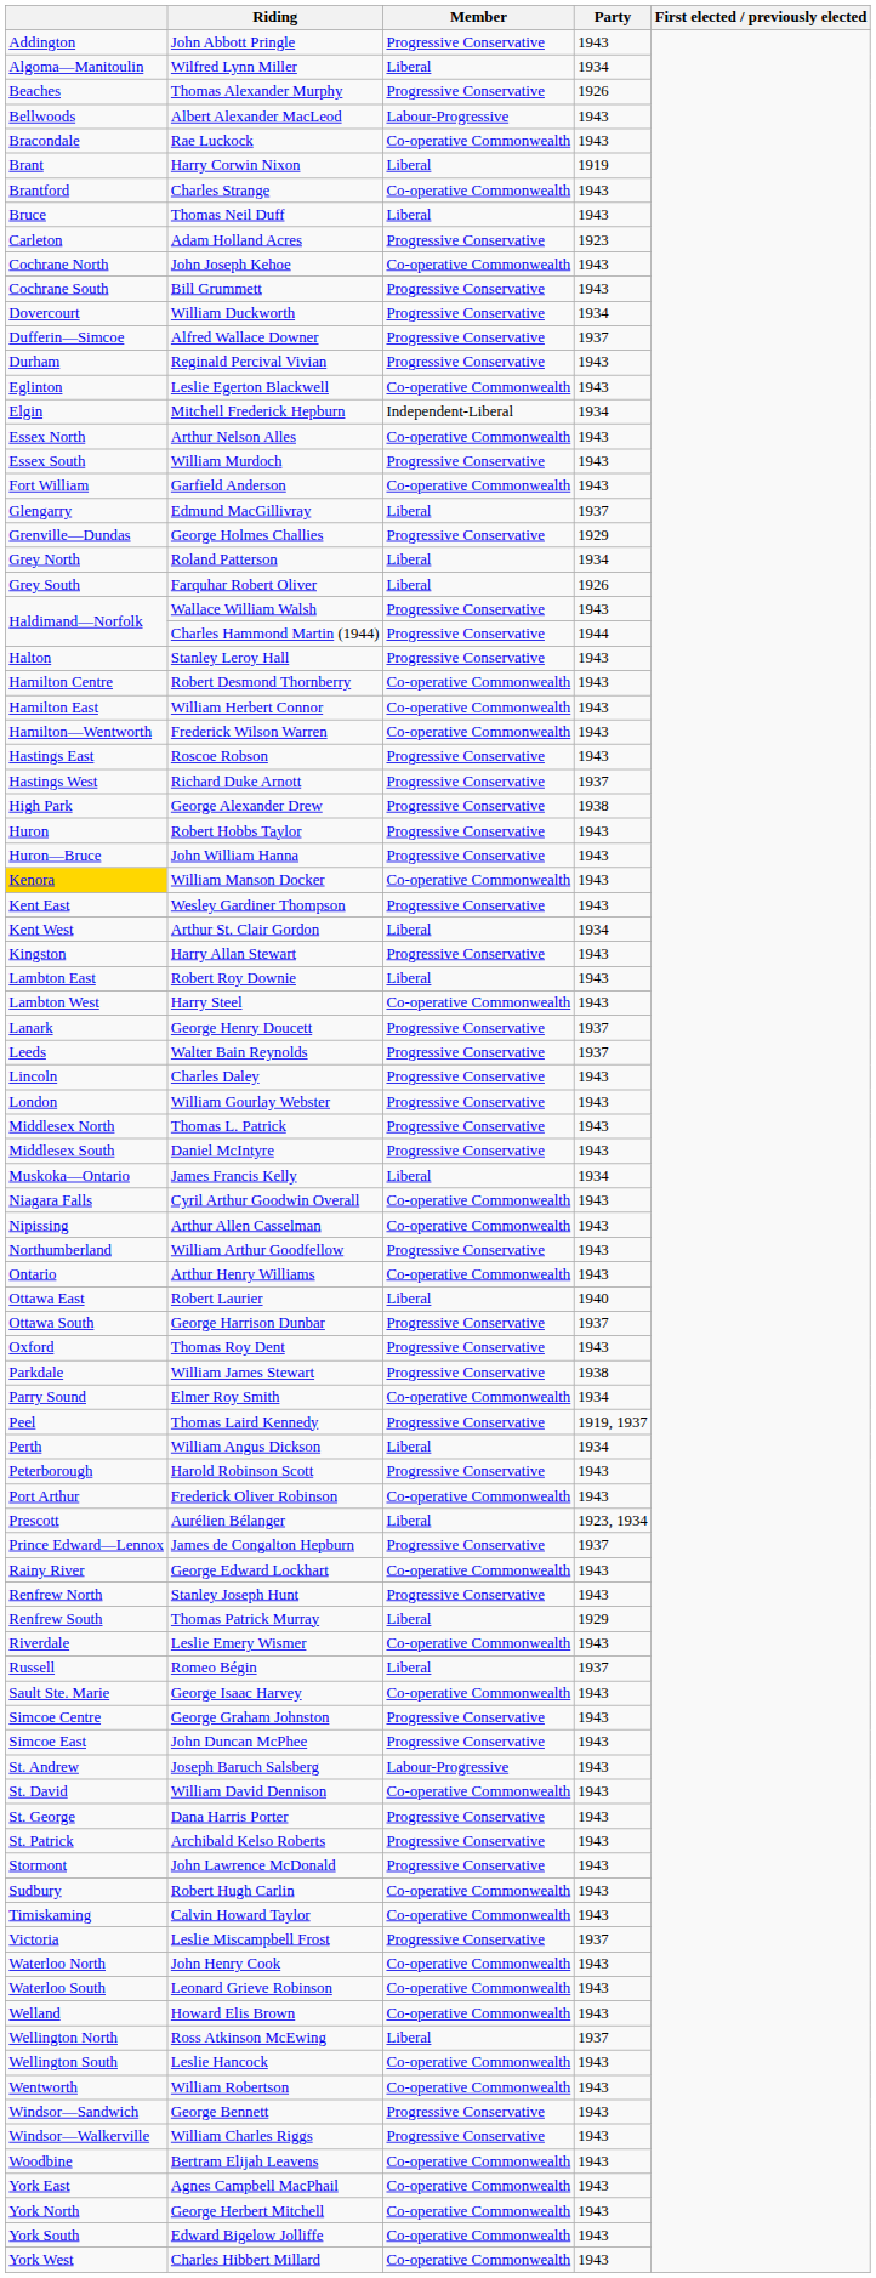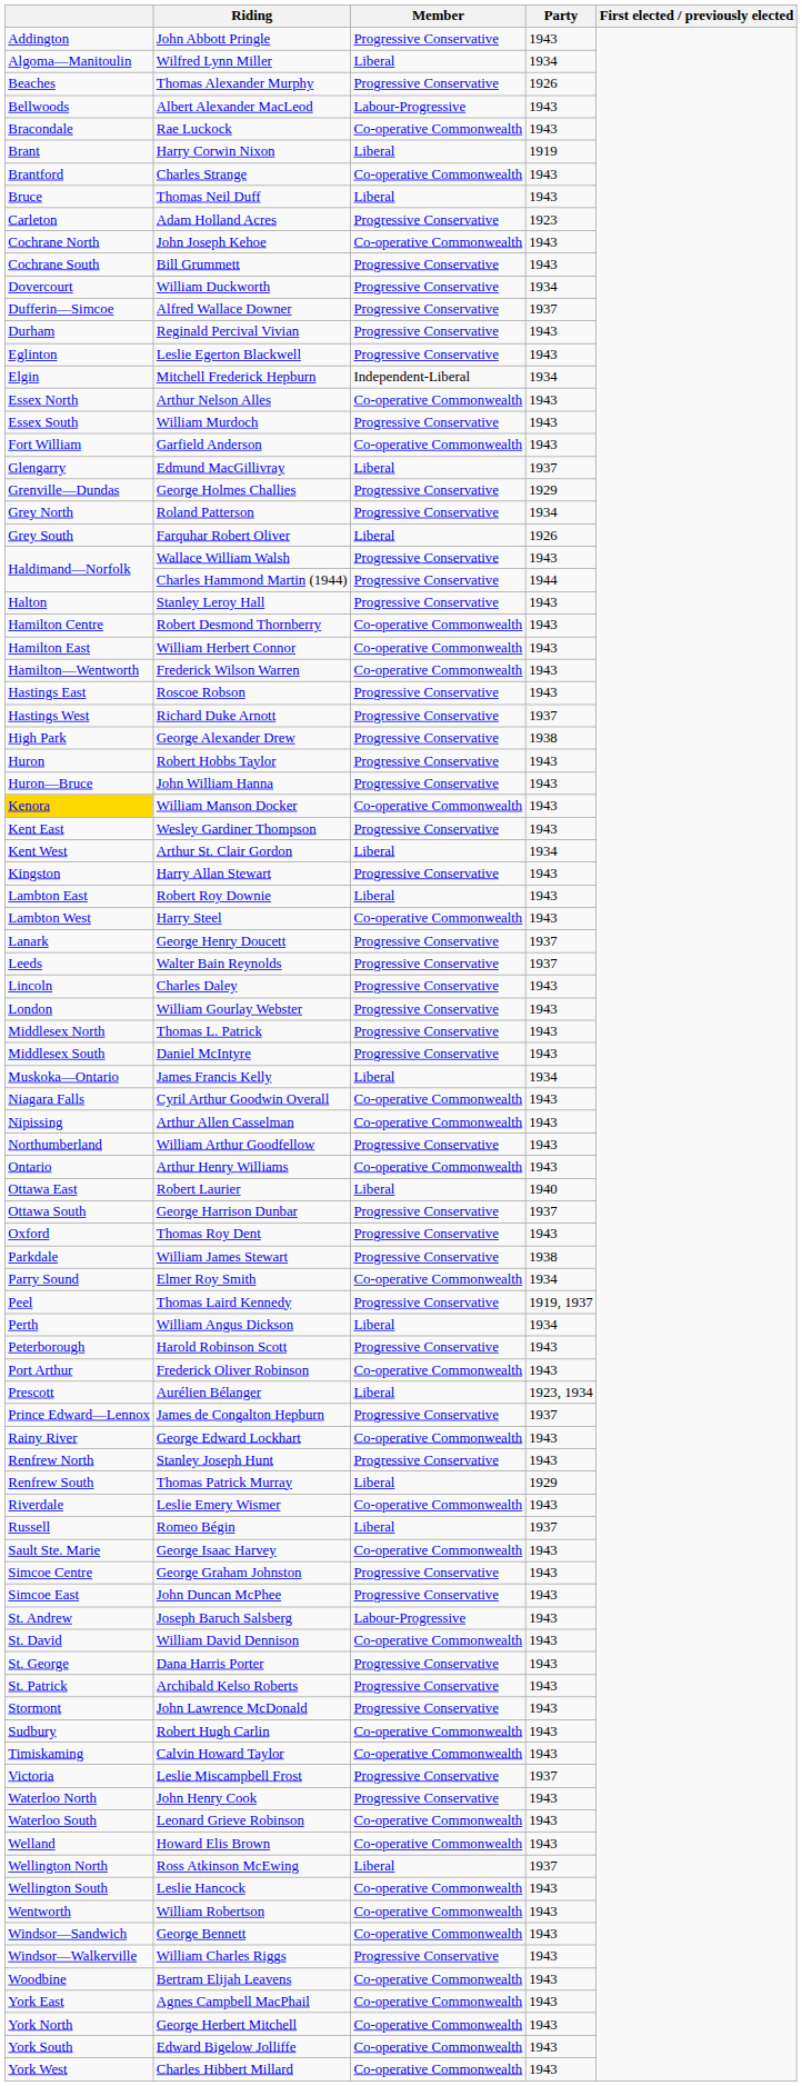Leslie Egerton Blackwell | Member: Co-operative Commonwealth -> Progressive Conservative
Roland Patterson | Member: Liberal -> Progressive Conservative
John Henry Cook | Member: Co-operative Commonwealth -> Progressive Conservative
George Bennett | Member: Progressive Conservative -> Co-operative Commonwealth
